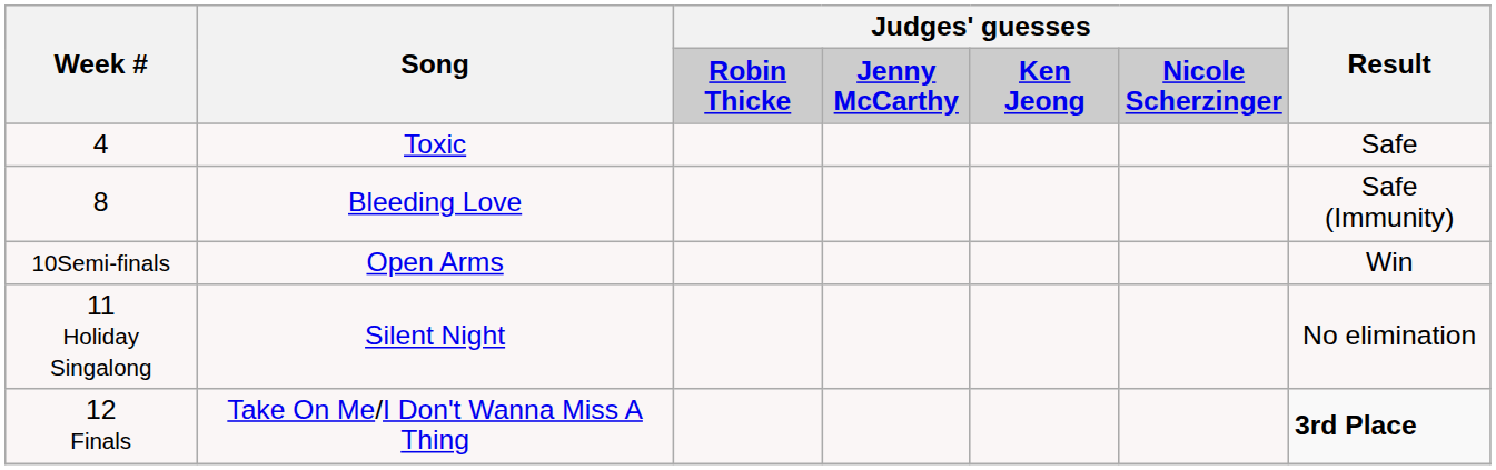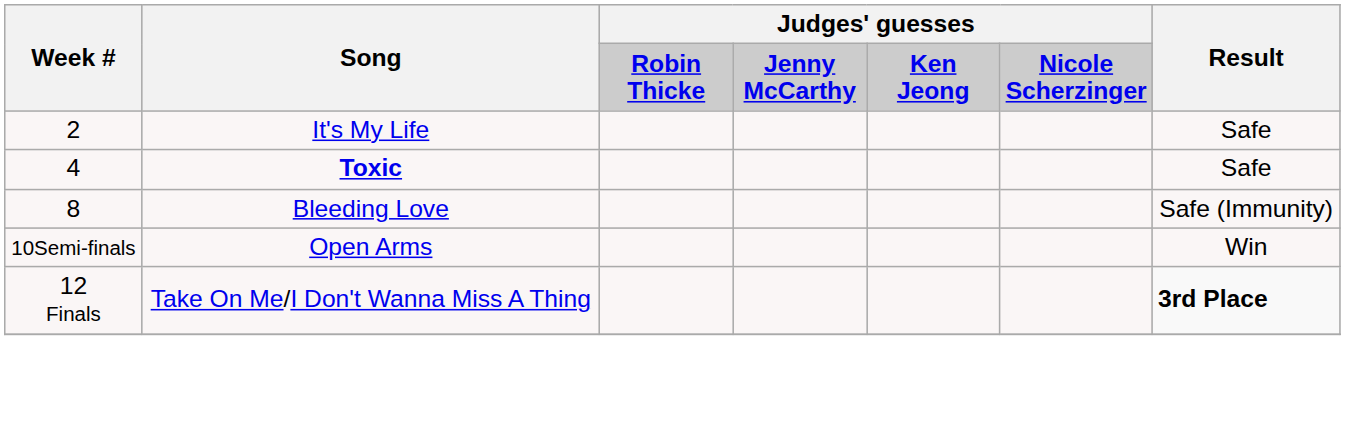+ row: 2 | It's My Life | Safe
4 | Song: normal -> bold
- row: 11 Holiday Singalong | Silent Night | No elimination
